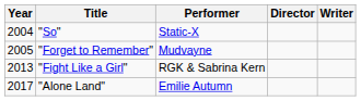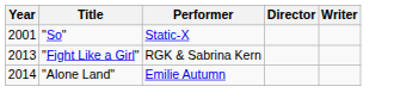"So" | Year: 2004 -> 2001
- row: 2005 | "Forget to Remember" | Mudvayne
"Alone Land" | Year: 2017 -> 2014
